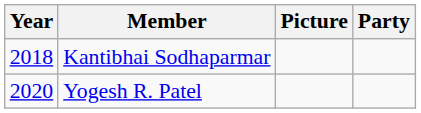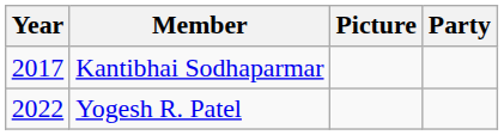Kantibhai Sodhaparmar | Year: 2018 -> 2017
Yogesh R. Patel | Year: 2020 -> 2022
